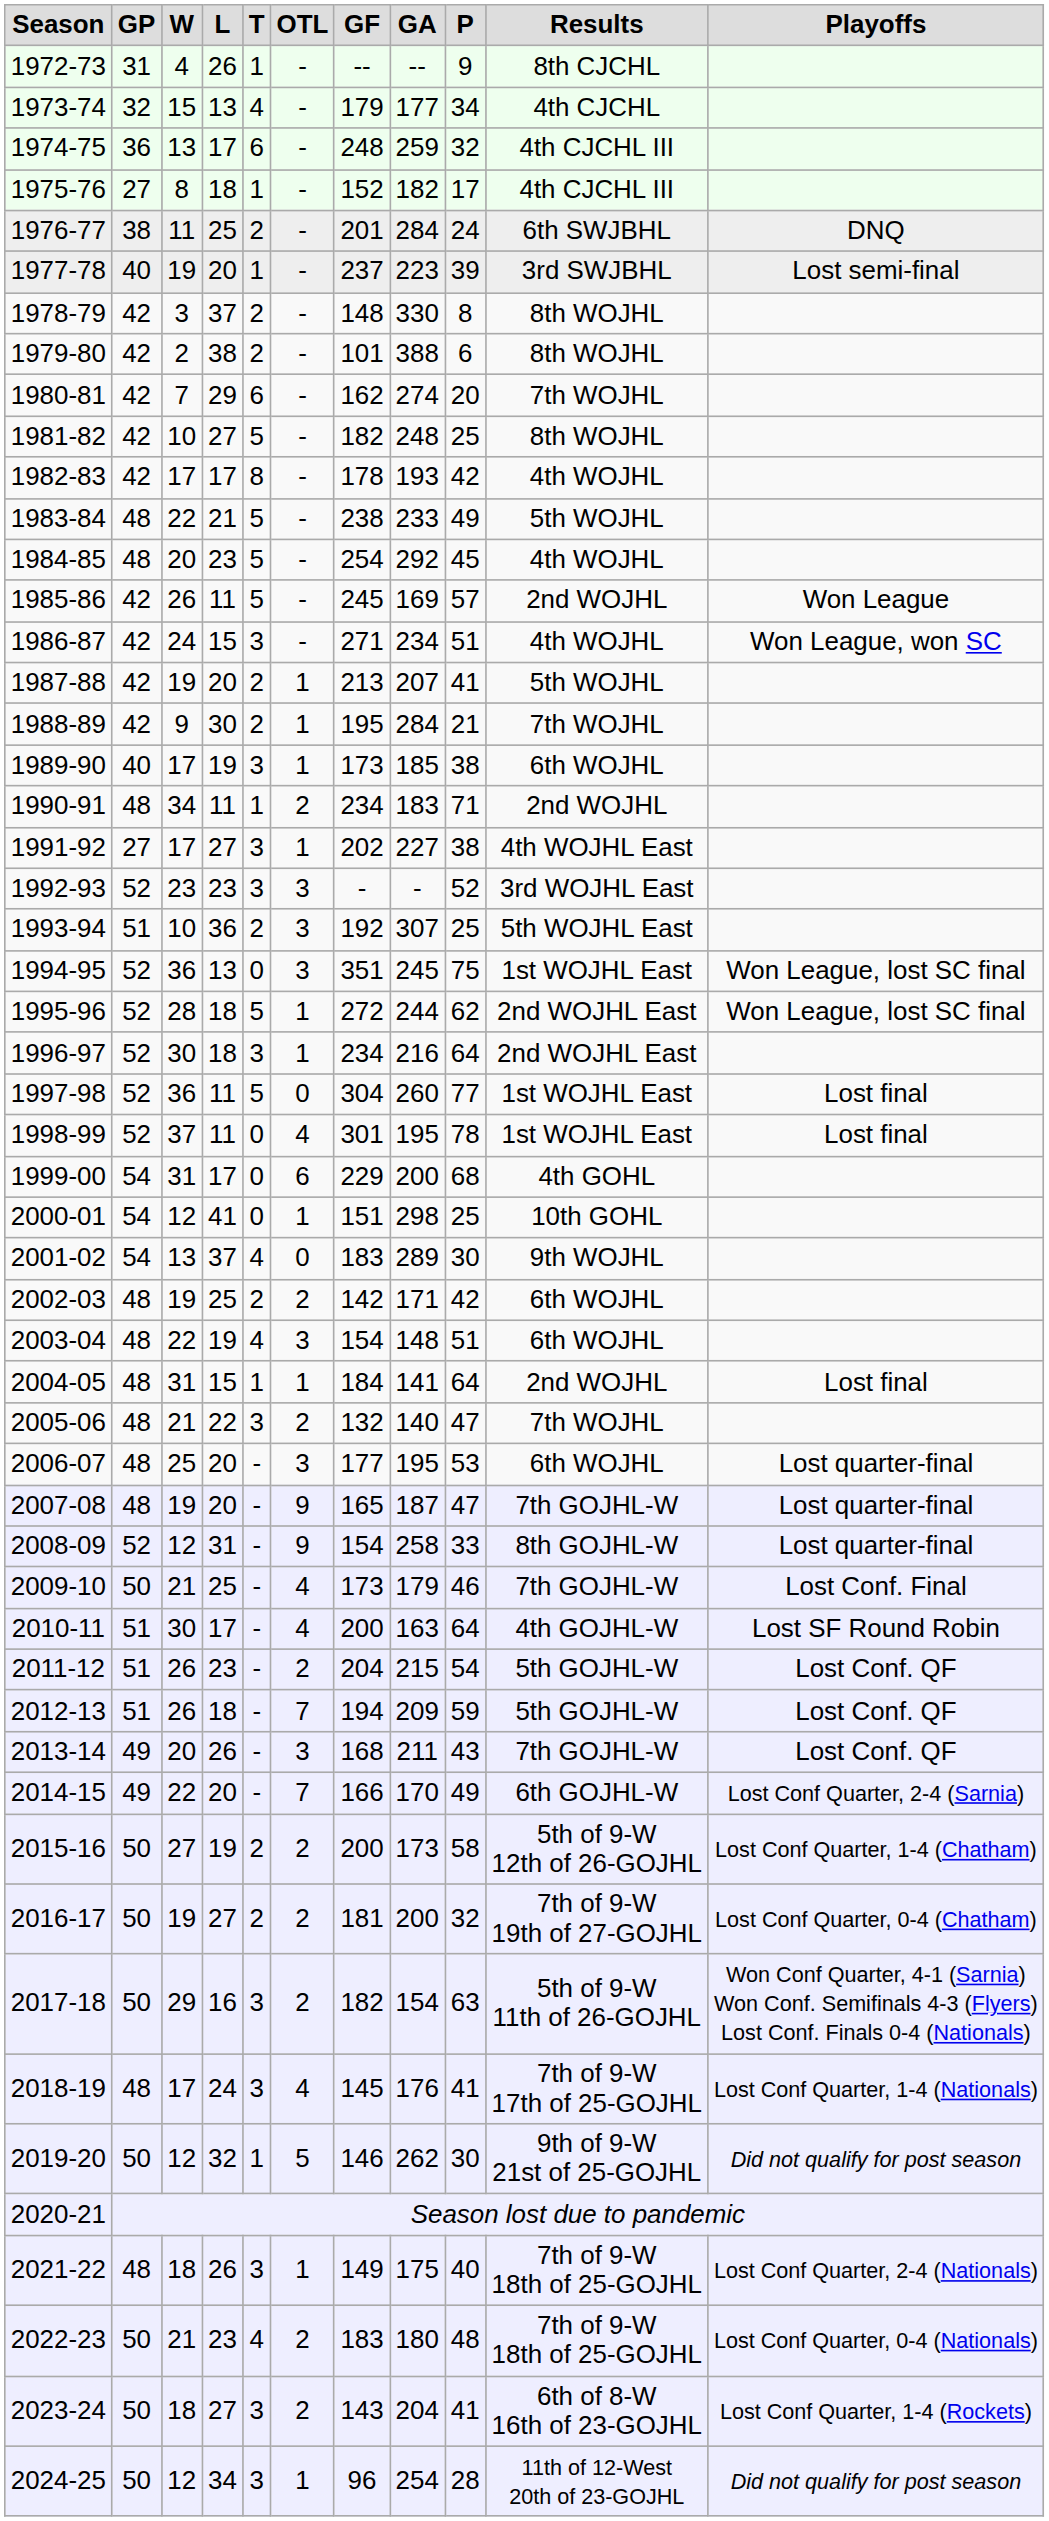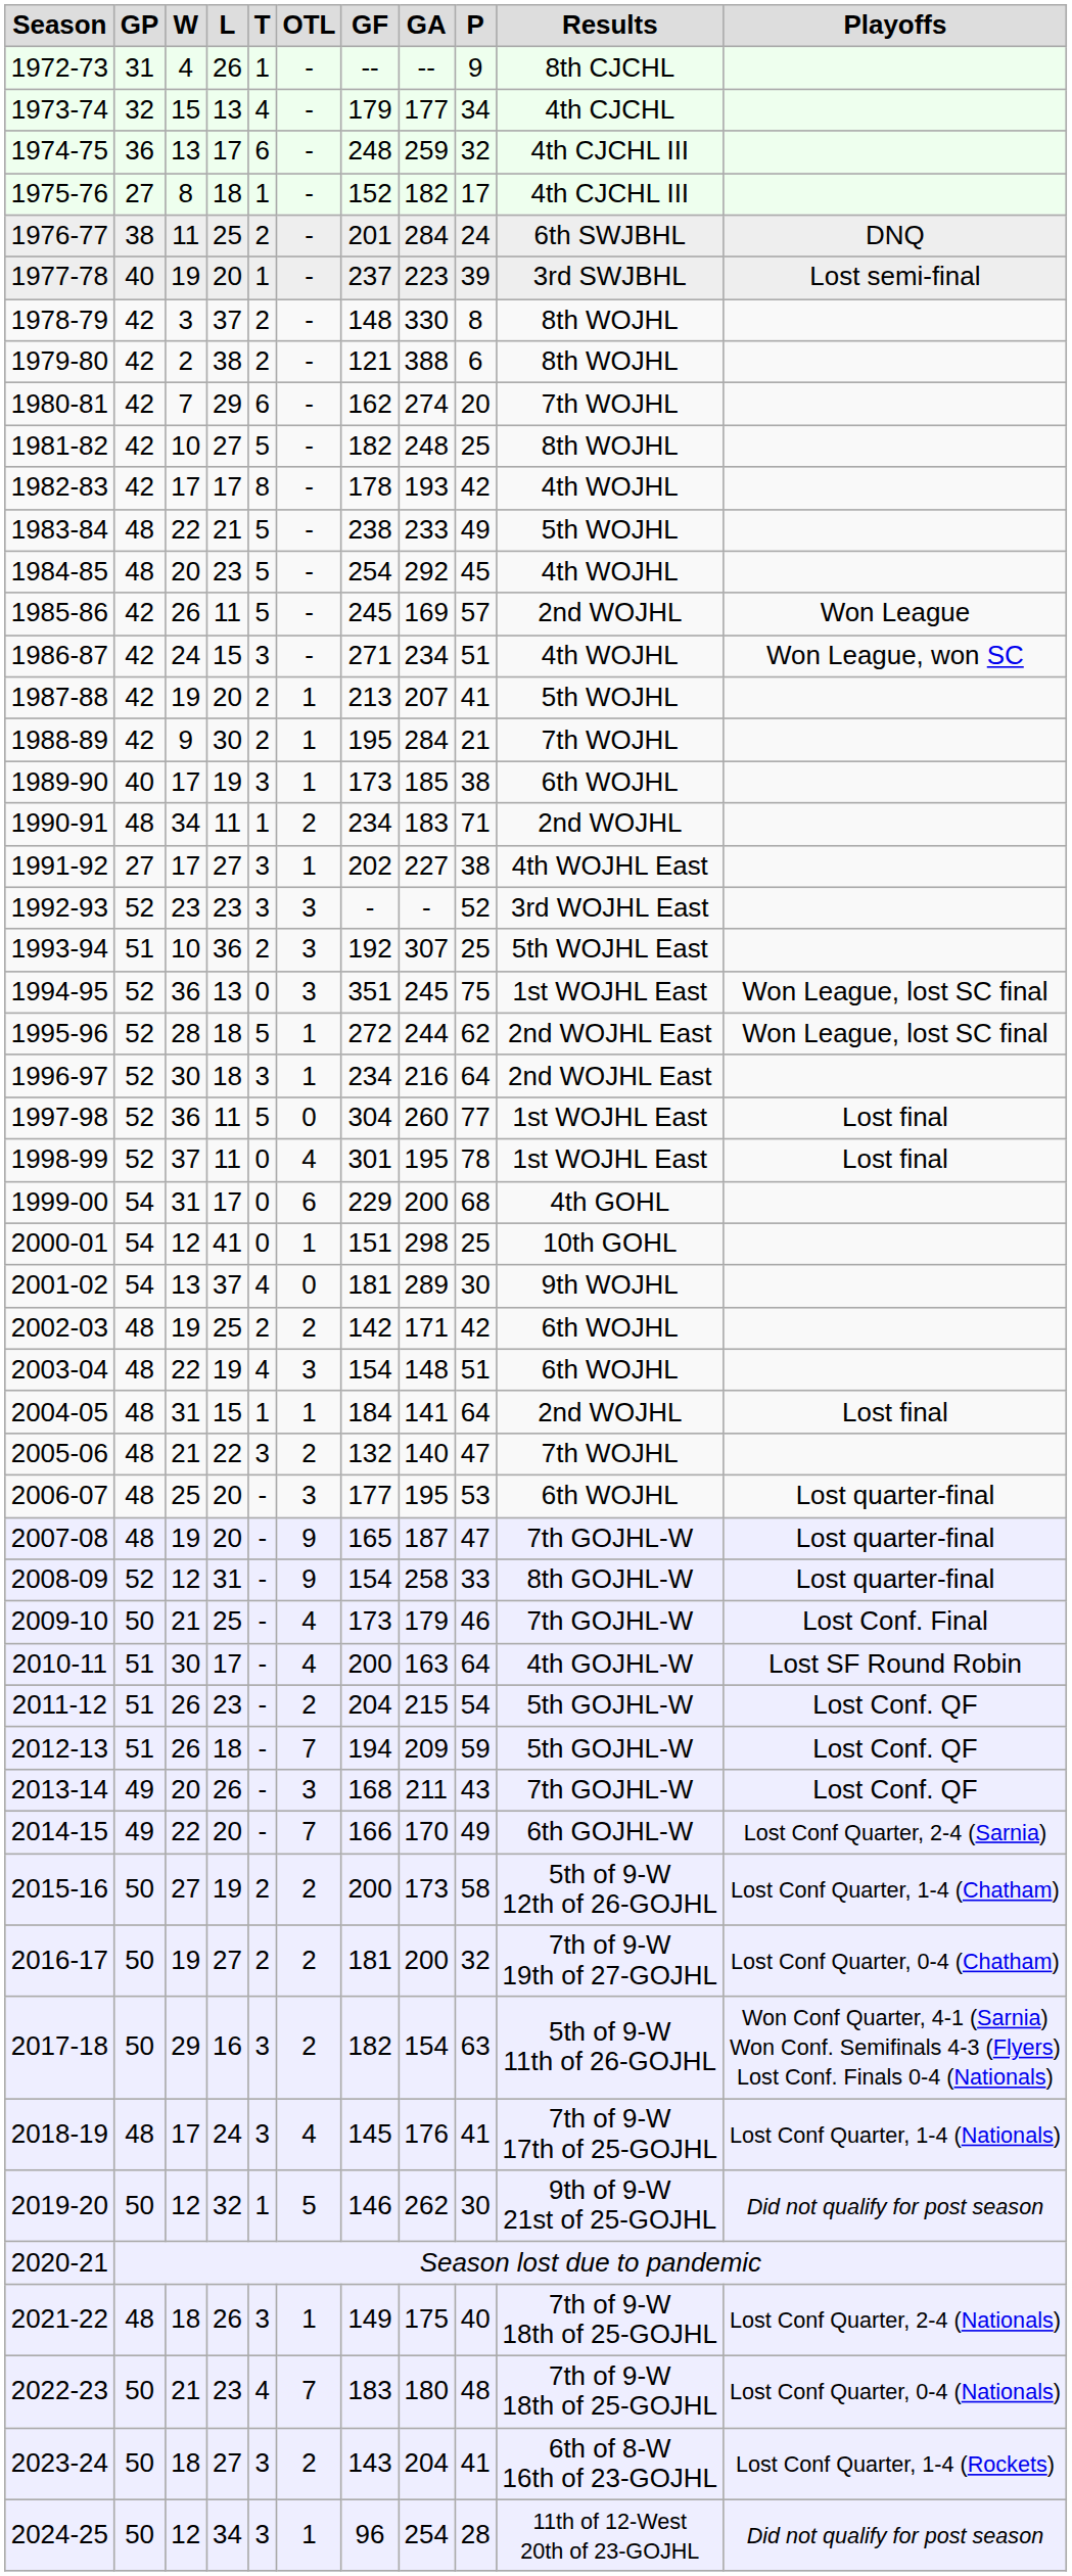1979-80 | GF: 101 -> 121
2001-02 | GF: 183 -> 181
2022-23 | OTL: 2 -> 7
